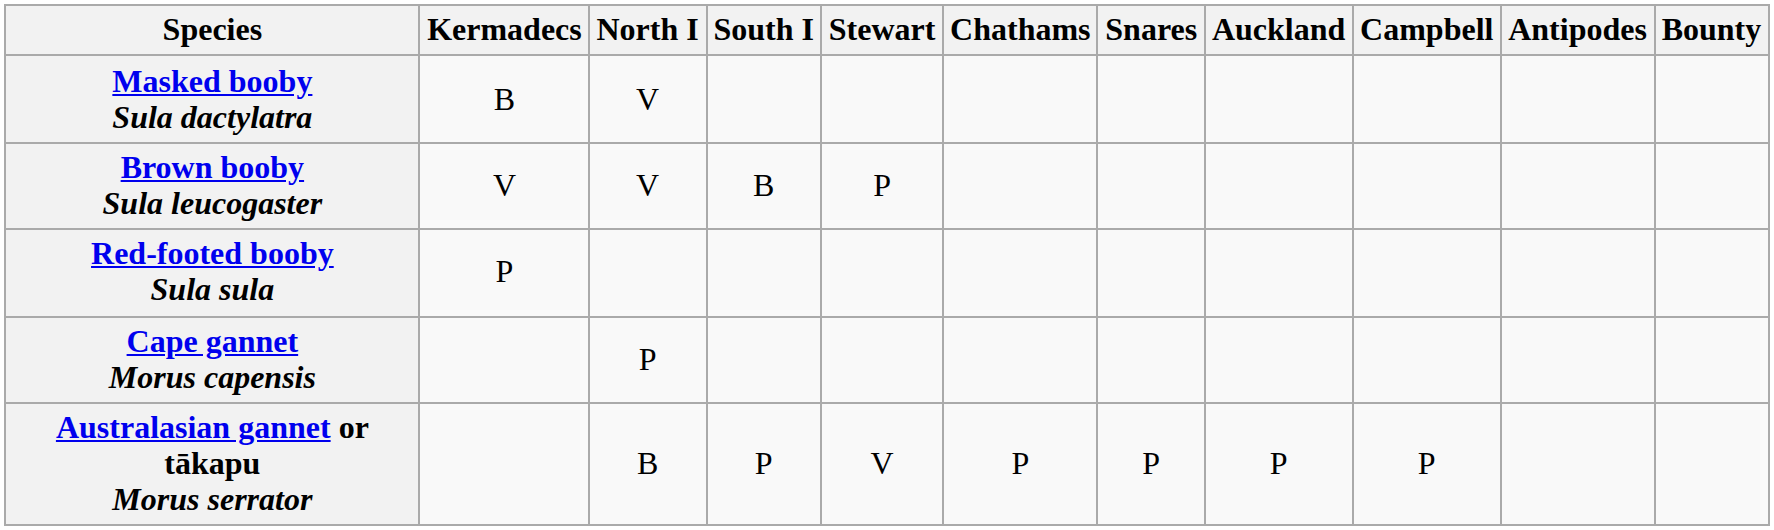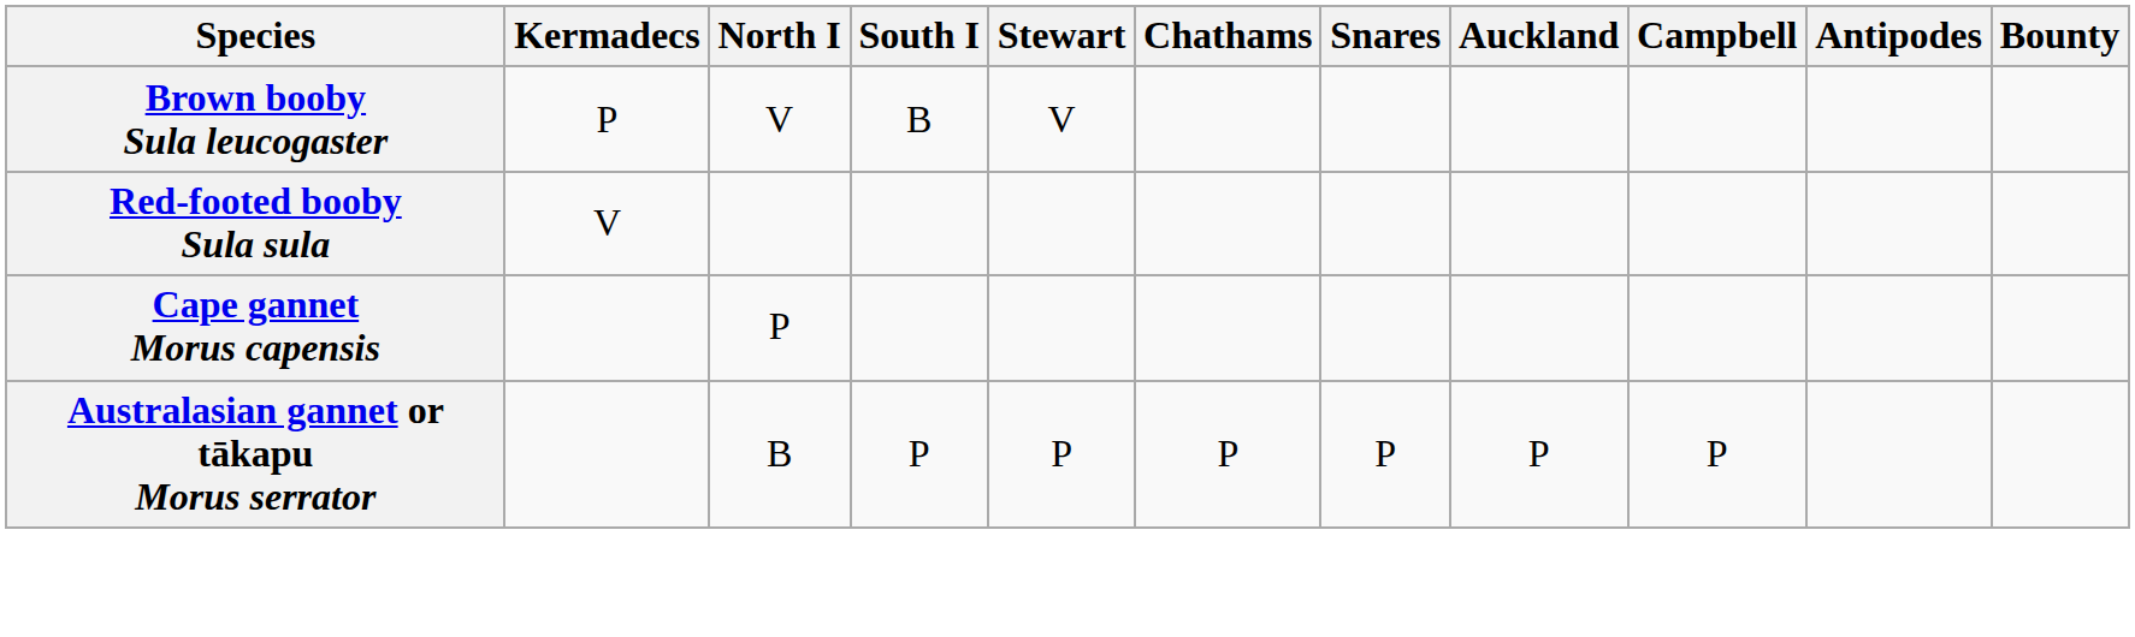- row: Masked booby Sula dactylatra | B | V
Brown booby Sula leucogaster | Kermadecs: V -> P
Brown booby Sula leucogaster | Stewart: P -> V
Red-footed booby Sula sula | Kermadecs: P -> V
Australasian gannet or tākapu Morus serrator | Stewart: V -> P
